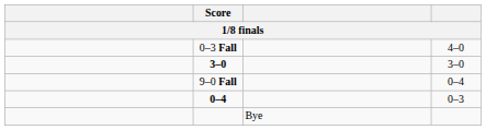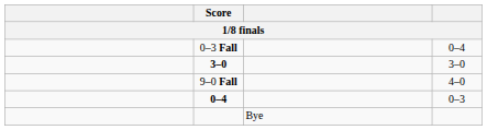0–3 Fall | column 4: 4–0 -> 0–4
9–0 Fall | column 4: 0–4 -> 4–0
